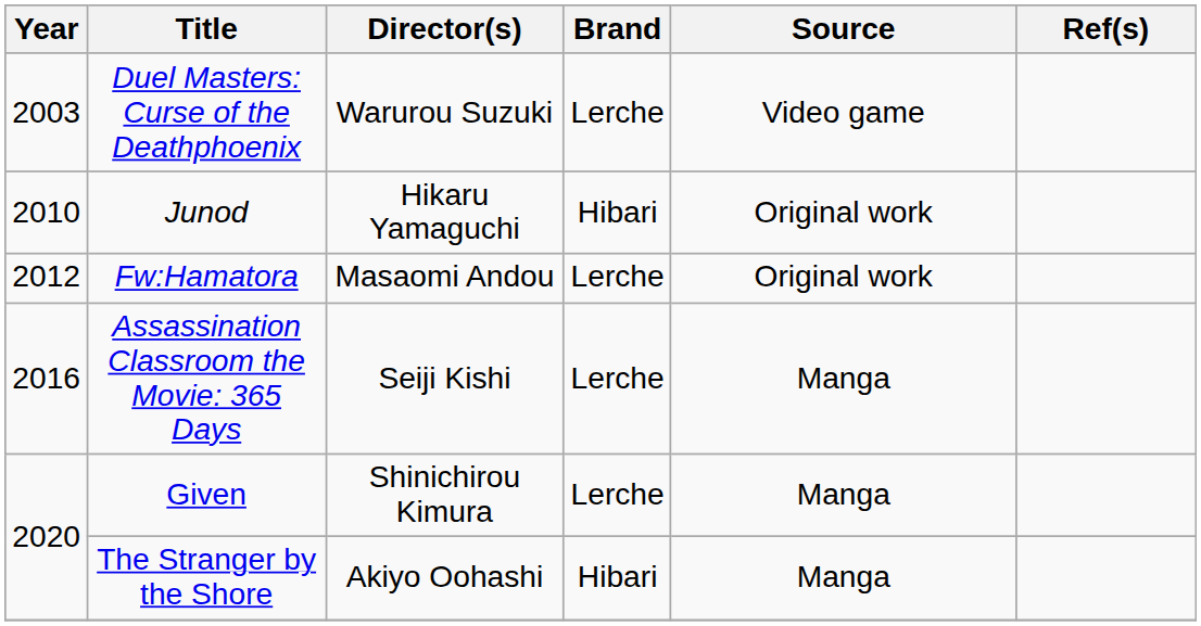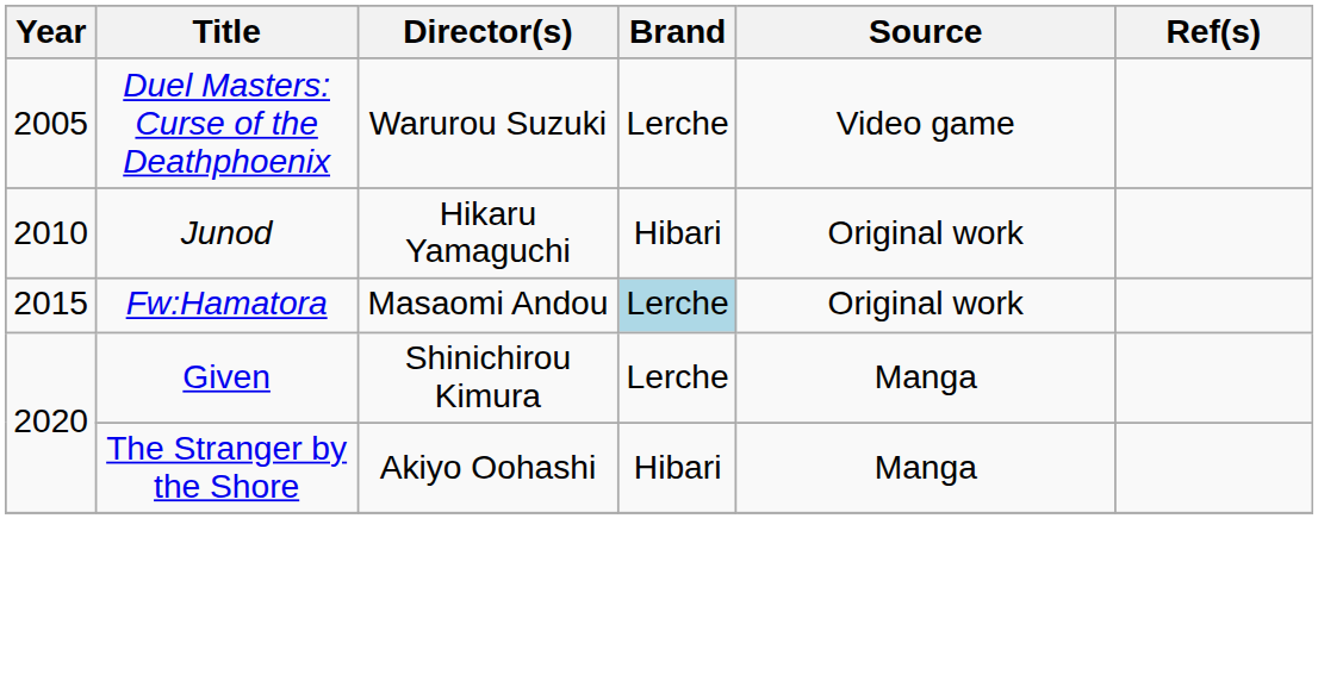Duel Masters: Curse of the Deathphoenix | Year: 2003 -> 2005
Fw:Hamatora | Year: 2012 -> 2015
Fw:Hamatora | Brand: no background -> lightblue background
- row: 2016 | Assassination Classroom the Movie: 365 Days | Seiji Kishi | Lerche | Manga
